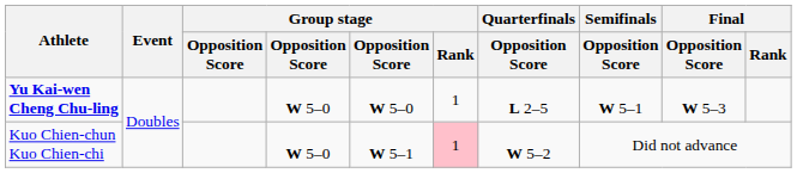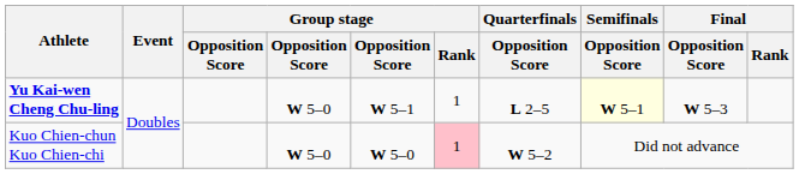Yu Kai-wen Cheng Chu-ling | column 5: W 5–0 -> W 5–1
Yu Kai-wen Cheng Chu-ling | Semifinals / Opposition Score: no background -> lightyellow background
Kuo Chien-chun Kuo Chien-chi | column 5: W 5–1 -> W 5–0
